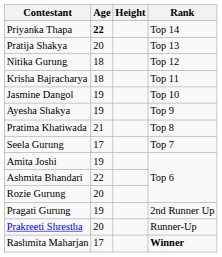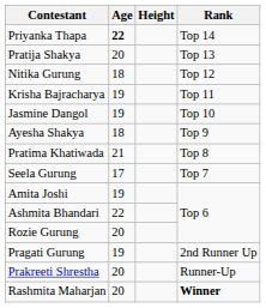Krisha Bajracharya | Age: 18 -> 19
Ayesha Shakya | Age: 19 -> 18
Rashmita Maharjan | Age: 17 -> 20
